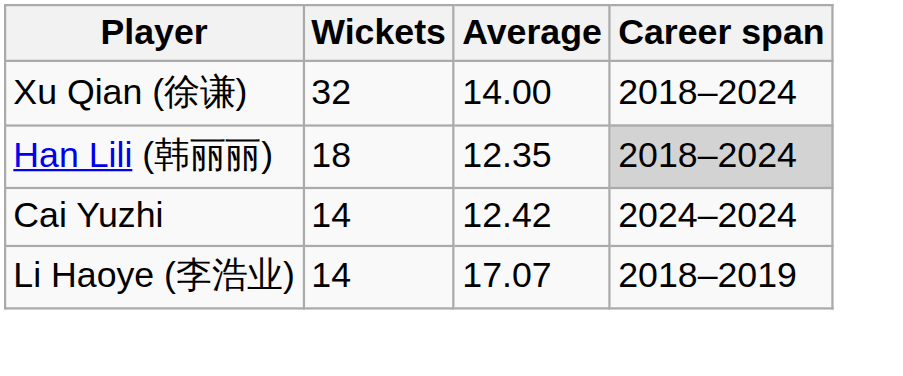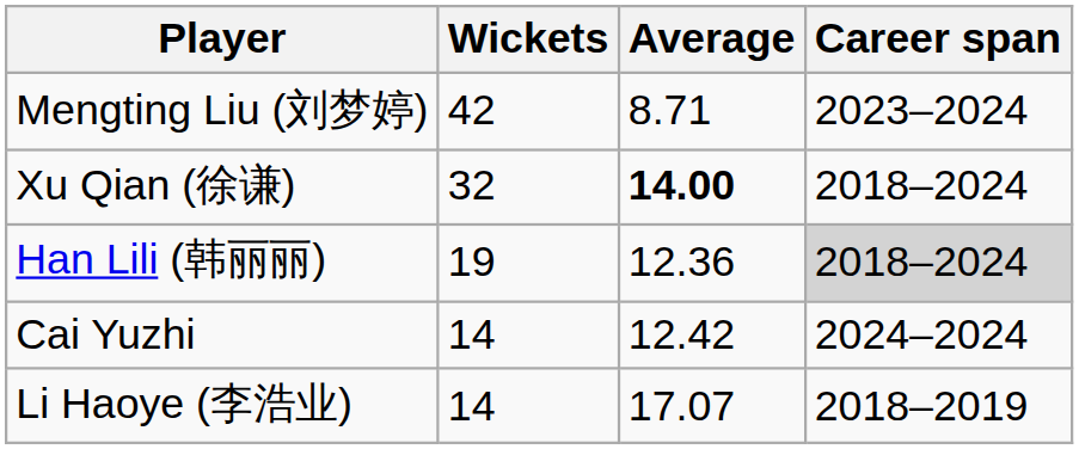+ row: Mengting Liu (刘梦婷) | 42 | 8.71 | 2023–2024
Xu Qian (徐谦) | Average: normal -> bold
Han Lili (韩丽丽) | Wickets: 18 -> 19
Han Lili (韩丽丽) | Average: 12.35 -> 12.36
